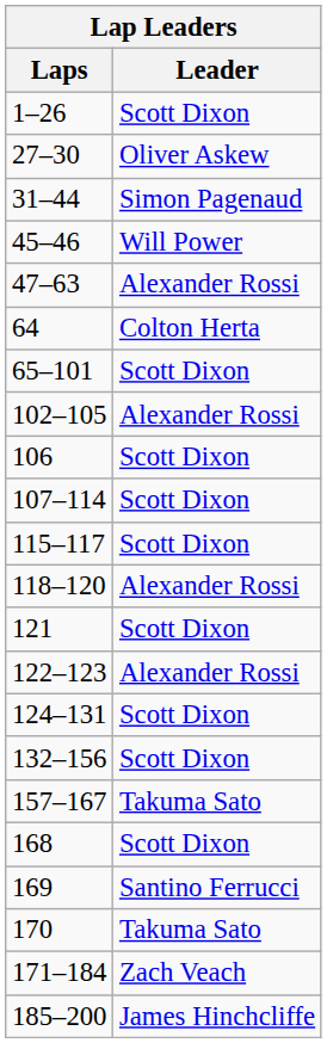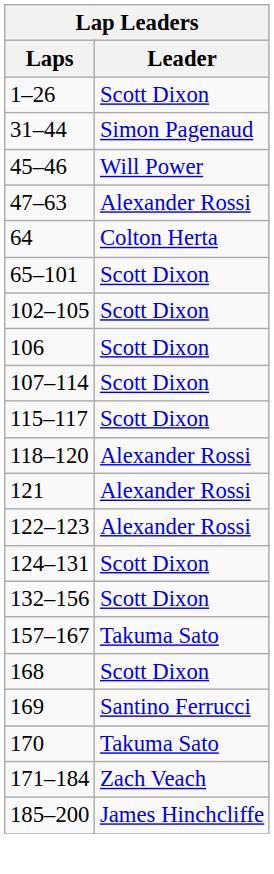- row: 27–30 | Oliver Askew
102–105 | Leader: Alexander Rossi -> Scott Dixon
121 | Leader: Scott Dixon -> Alexander Rossi
